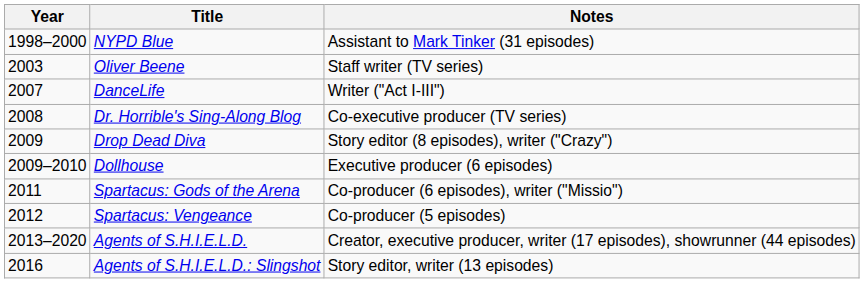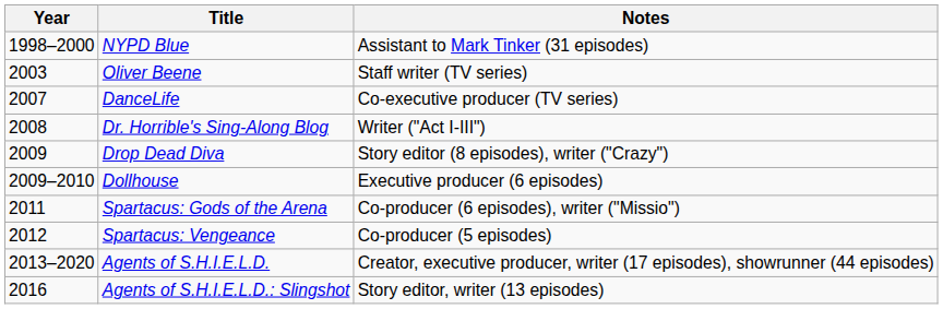DanceLife | Notes: Writer ("Act I-III") -> Co-executive producer (TV series)
Dr. Horrible's Sing-Along Blog | Notes: Co-executive producer (TV series) -> Writer ("Act I-III")
